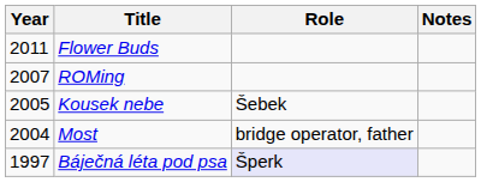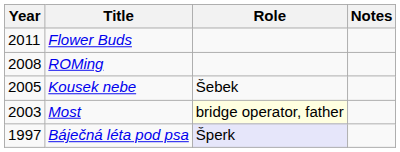ROMing | Year: 2007 -> 2008
Most | Year: 2004 -> 2003
Most | Role: no background -> lightyellow background
